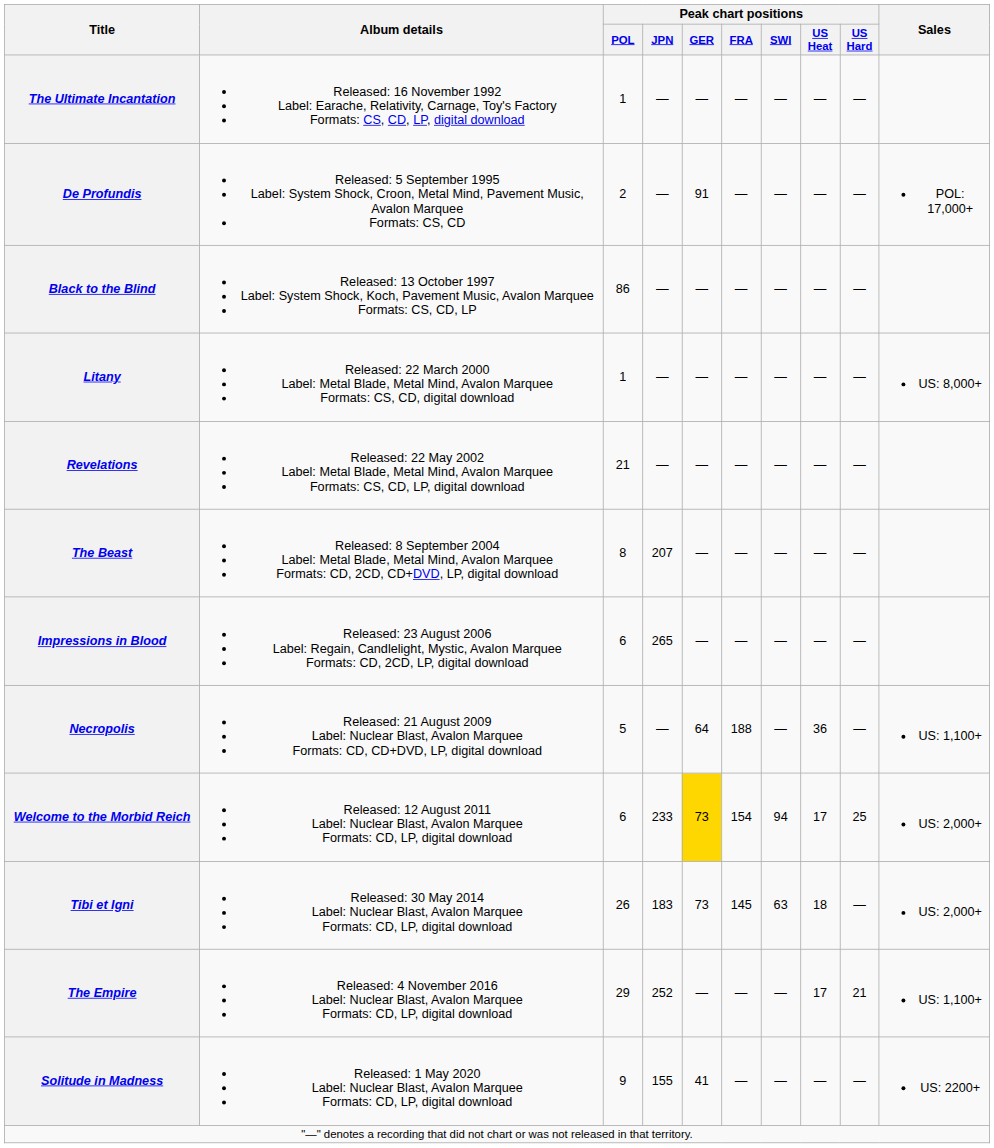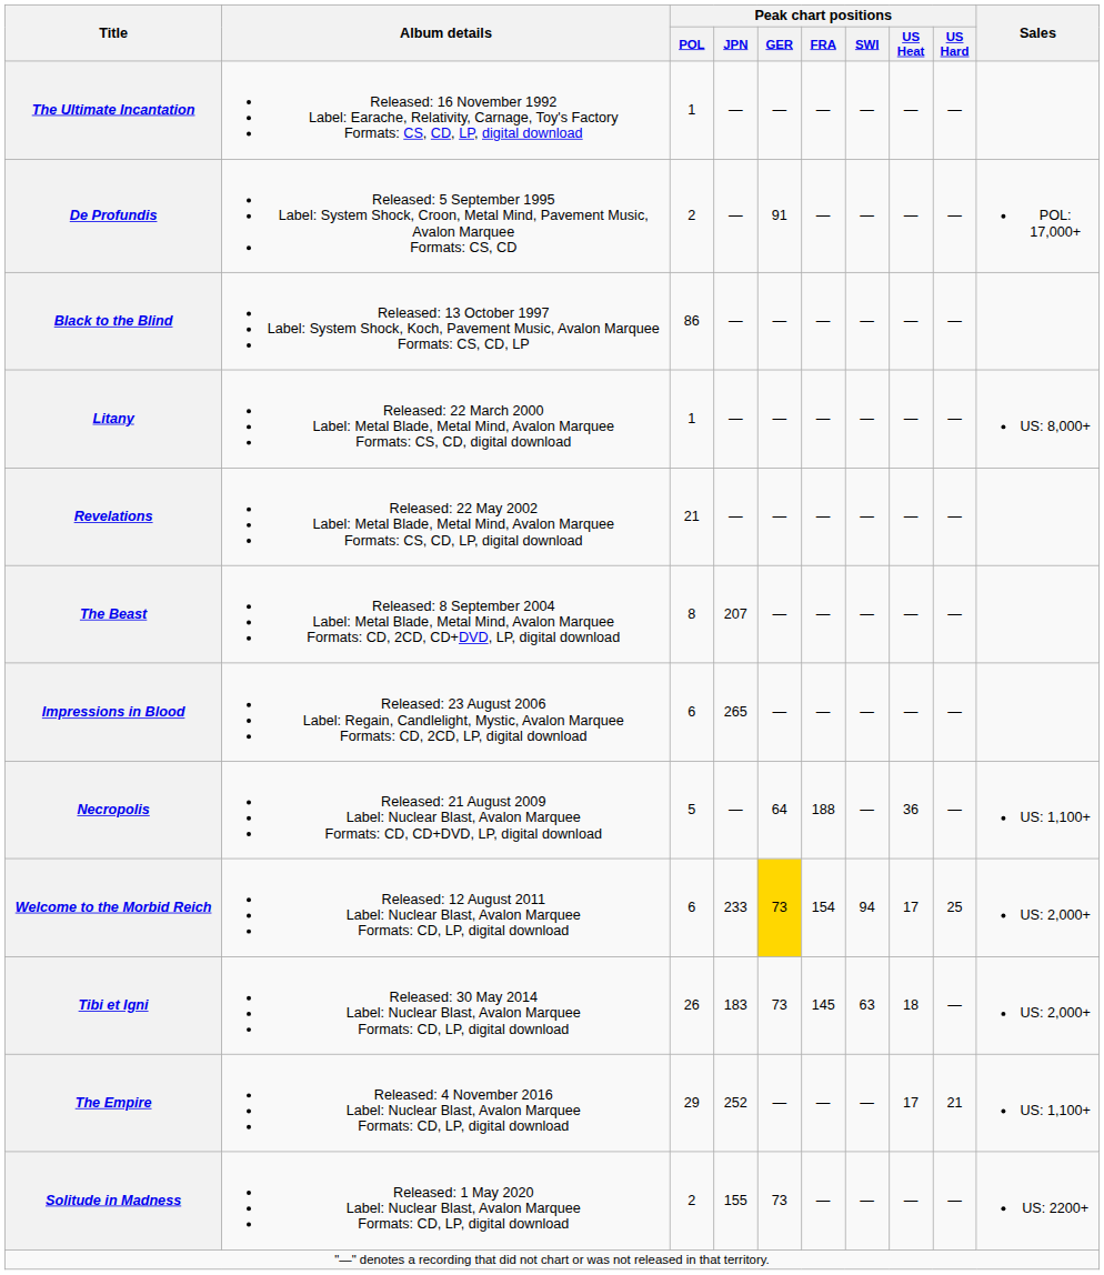Solitude in Madness | Peak chart positions / POL: 9 -> 2
Solitude in Madness | Peak chart positions / GER: 41 -> 73
